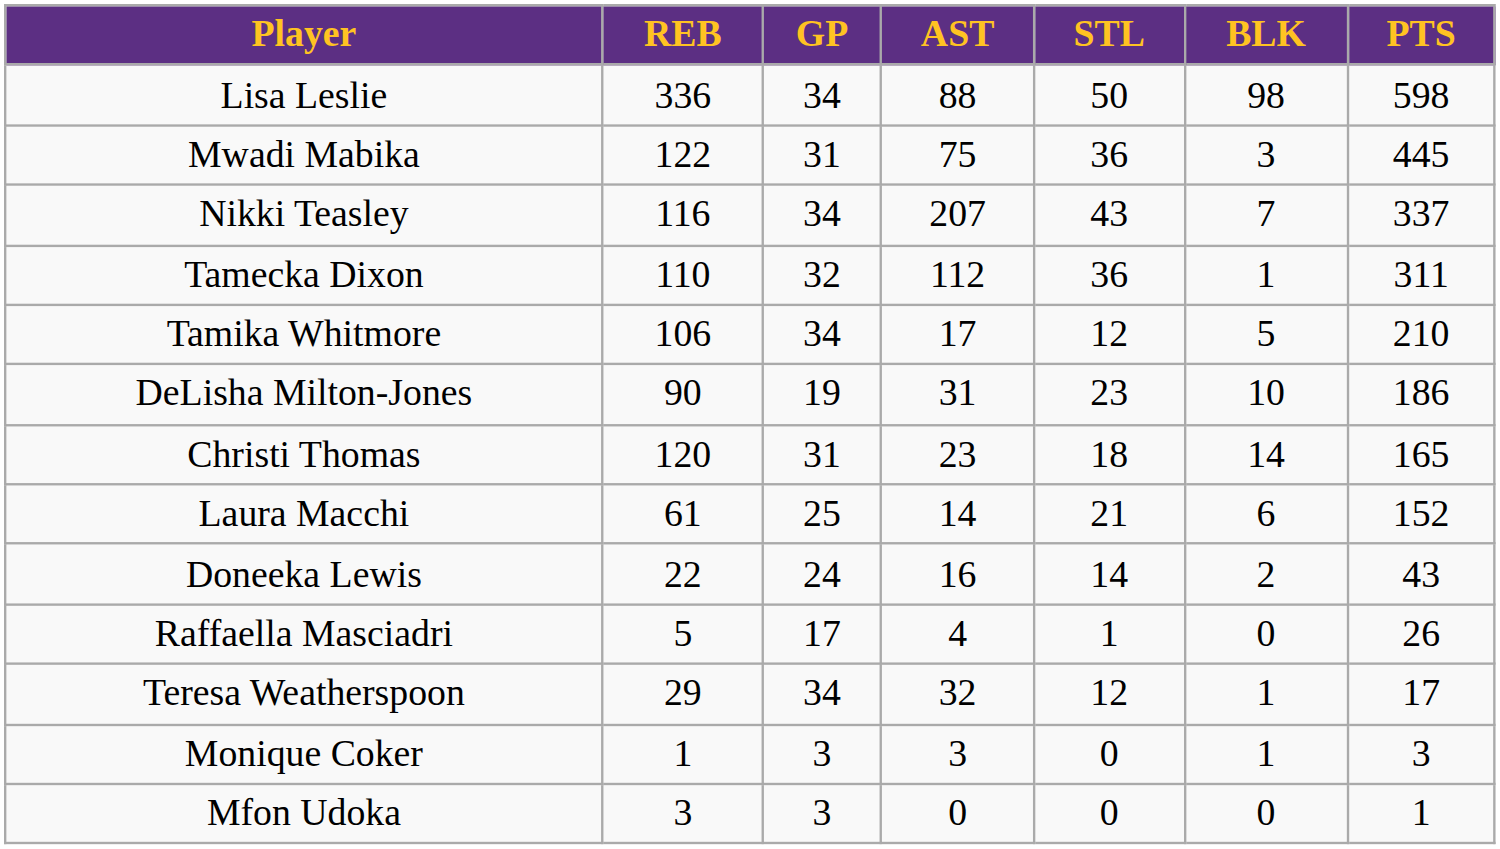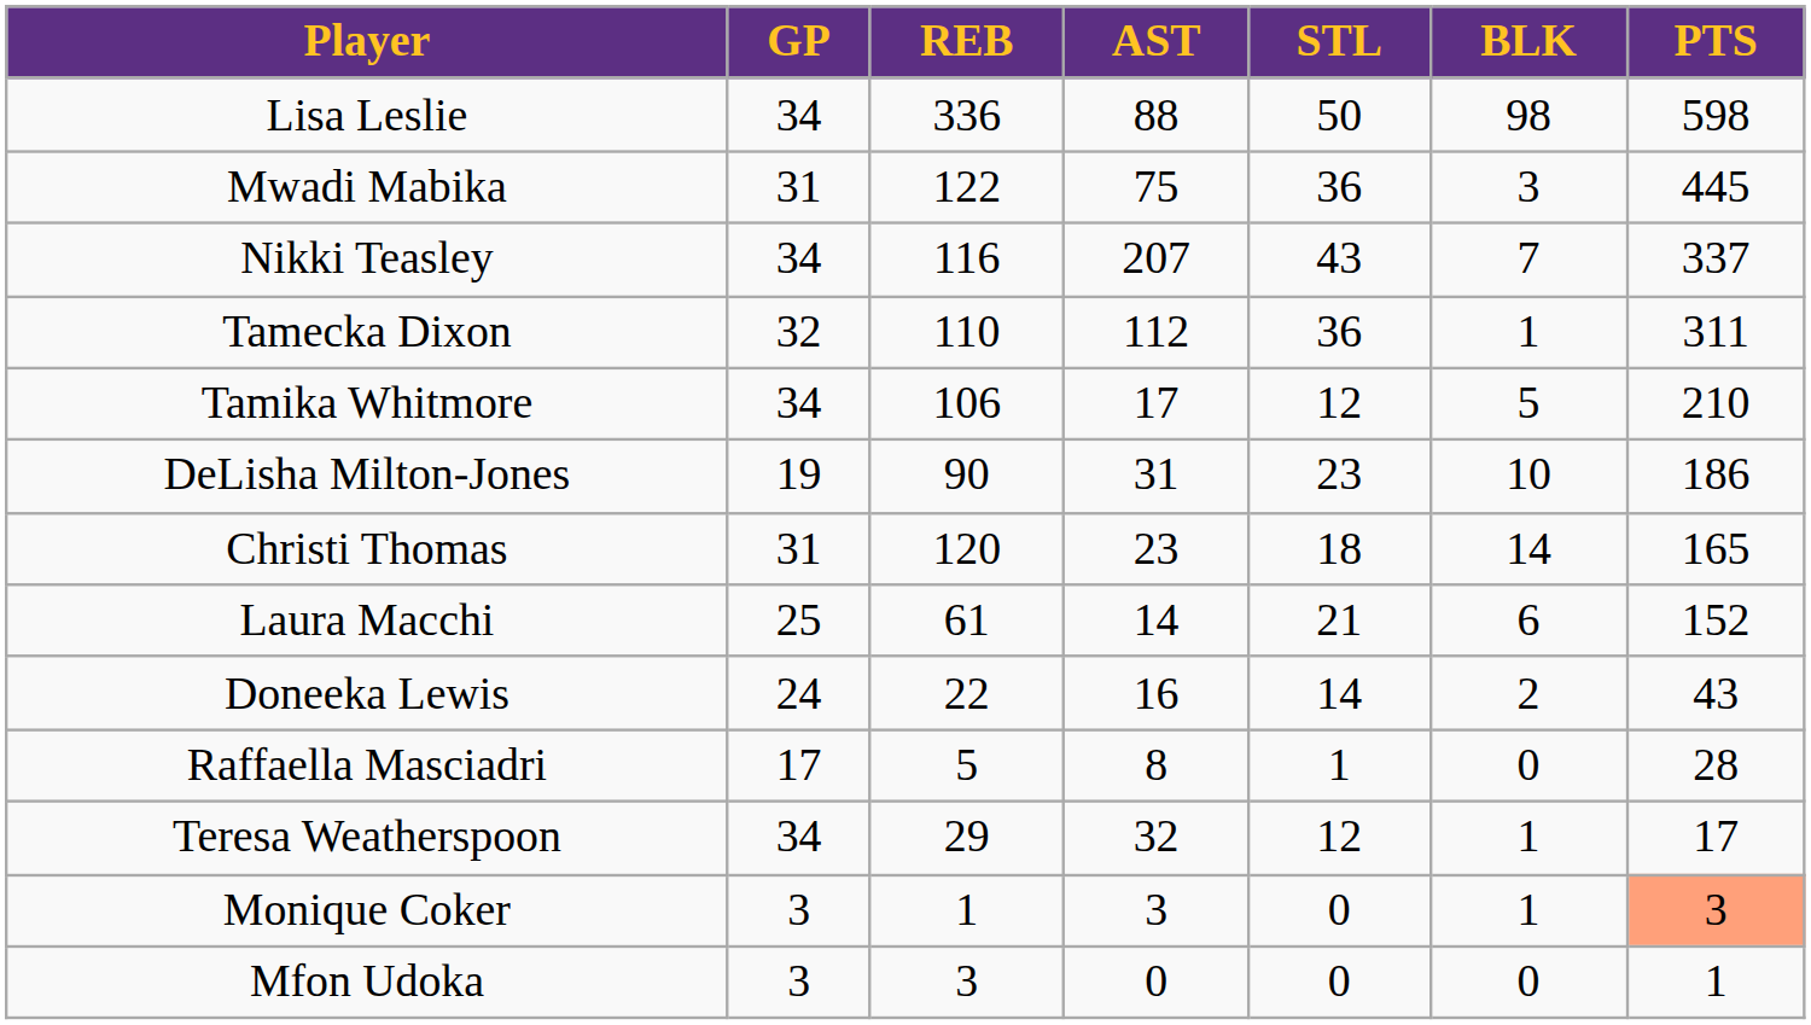columns swapped: GP <-> REB
Raffaella Masciadri | AST: 4 -> 8
Raffaella Masciadri | PTS: 26 -> 28
Monique Coker | PTS: no background -> lightsalmon background
